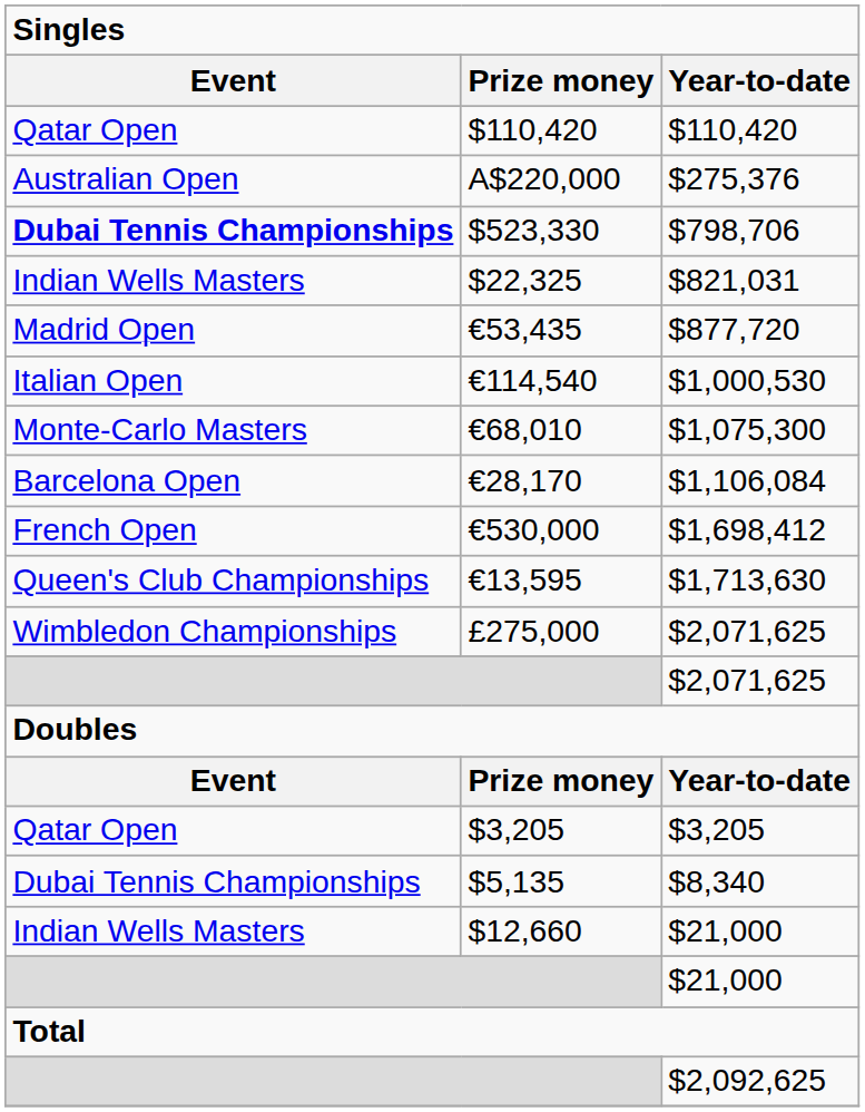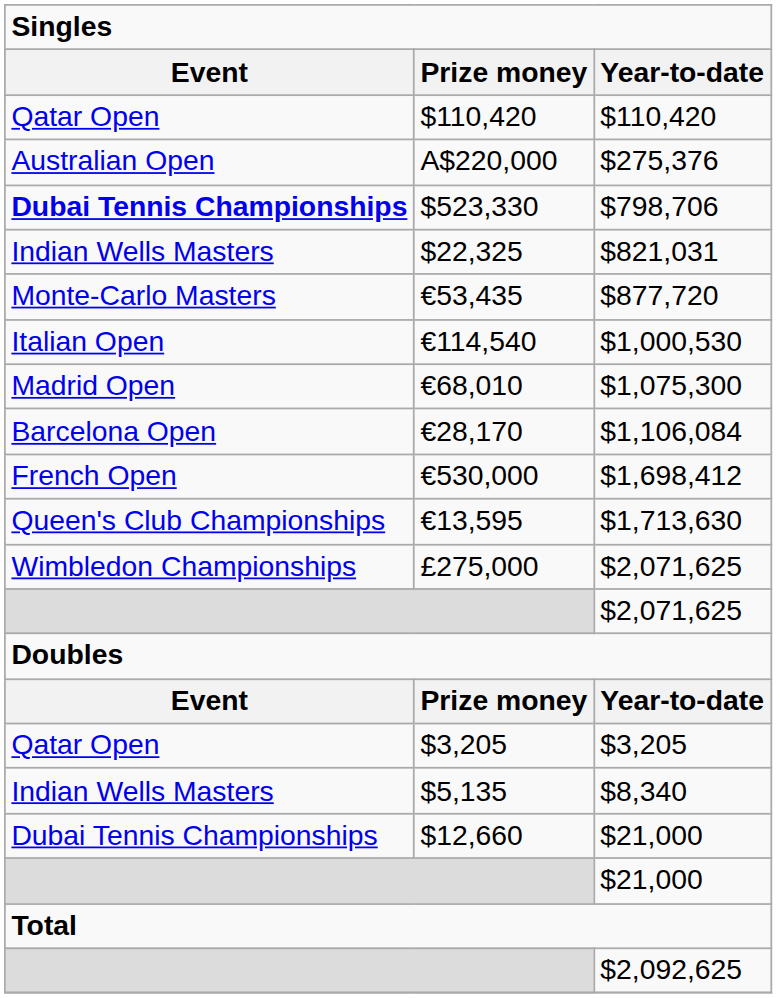€53,435 | Event: Madrid Open -> Monte-Carlo Masters
€68,010 | Event: Monte-Carlo Masters -> Madrid Open
$5,135 | Event: Dubai Tennis Championships -> Indian Wells Masters
$12,660 | Event: Indian Wells Masters -> Dubai Tennis Championships
